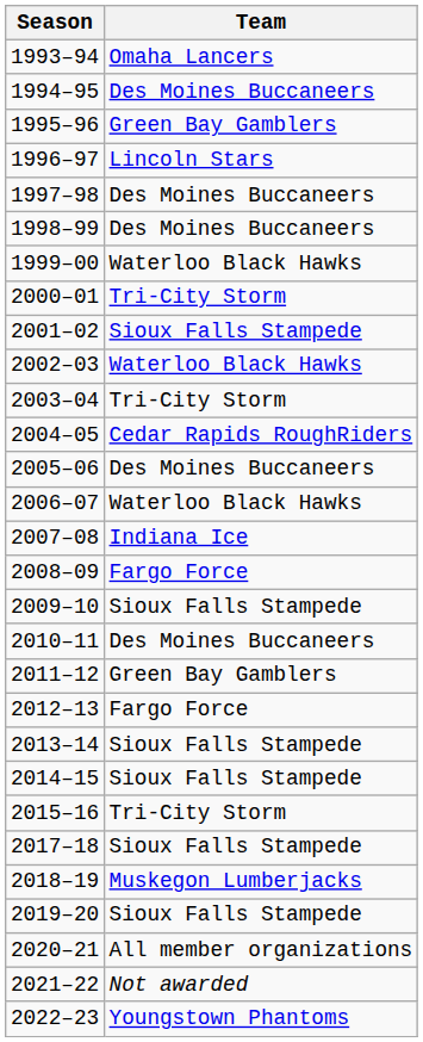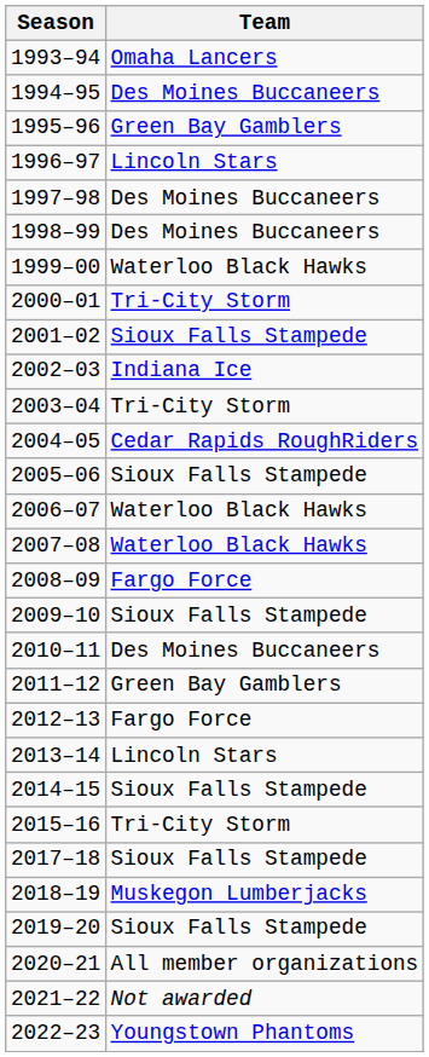2002–03 | Team: Waterloo Black Hawks -> Indiana Ice
2005–06 | Team: Des Moines Buccaneers -> Sioux Falls Stampede
2007–08 | Team: Indiana Ice -> Waterloo Black Hawks
2013–14 | Team: Sioux Falls Stampede -> Lincoln Stars
